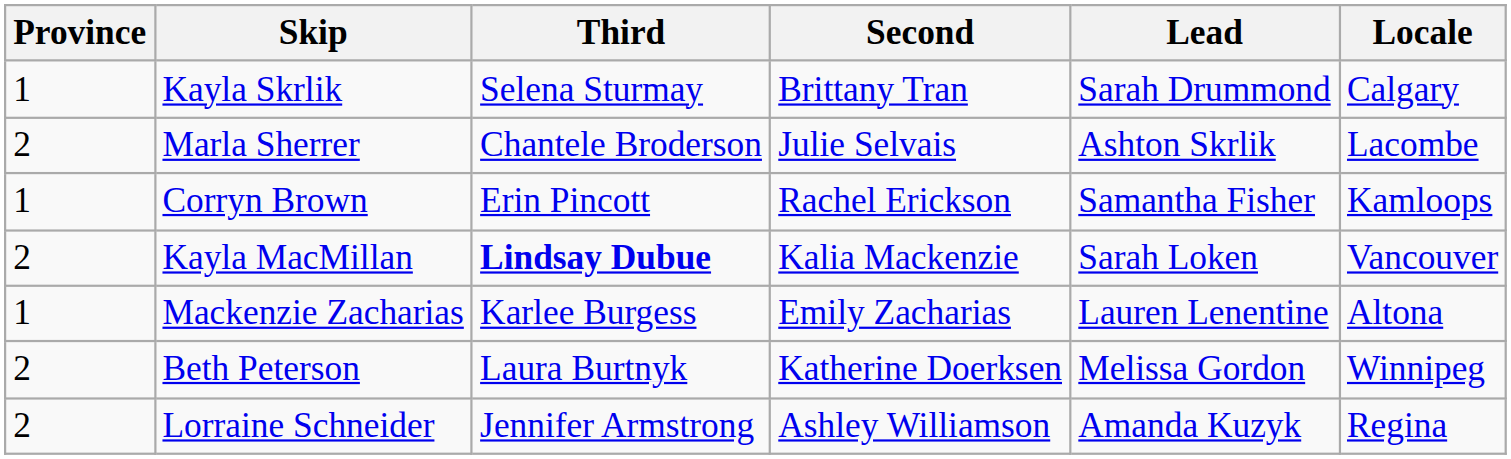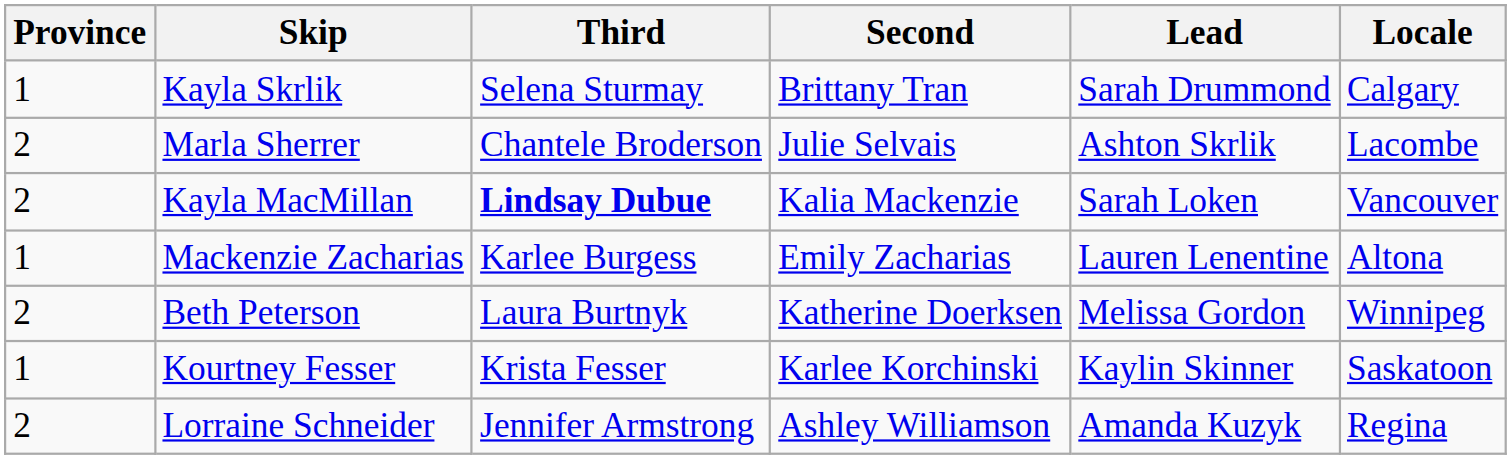- row: 1 | Corryn Brown | Erin Pincott | Rachel Erickson | Samantha Fisher | Kamloops
+ row: 1 | Kourtney Fesser | Krista Fesser | Karlee Korchinski | Kaylin Skinner | Saskatoon
